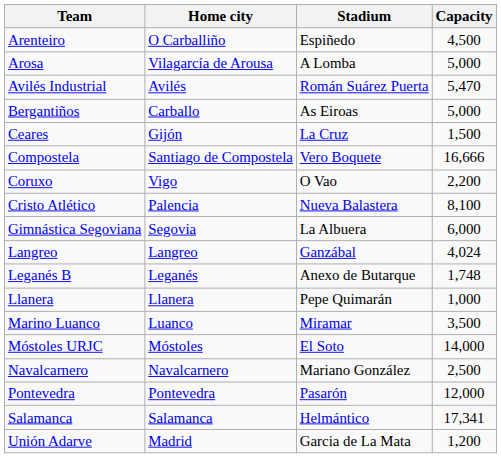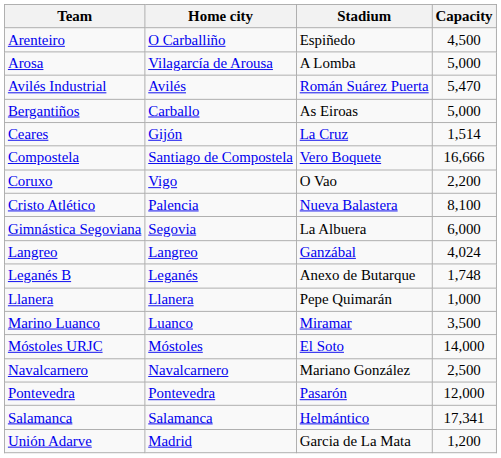Ceares | Capacity: 1,500 -> 1,514
